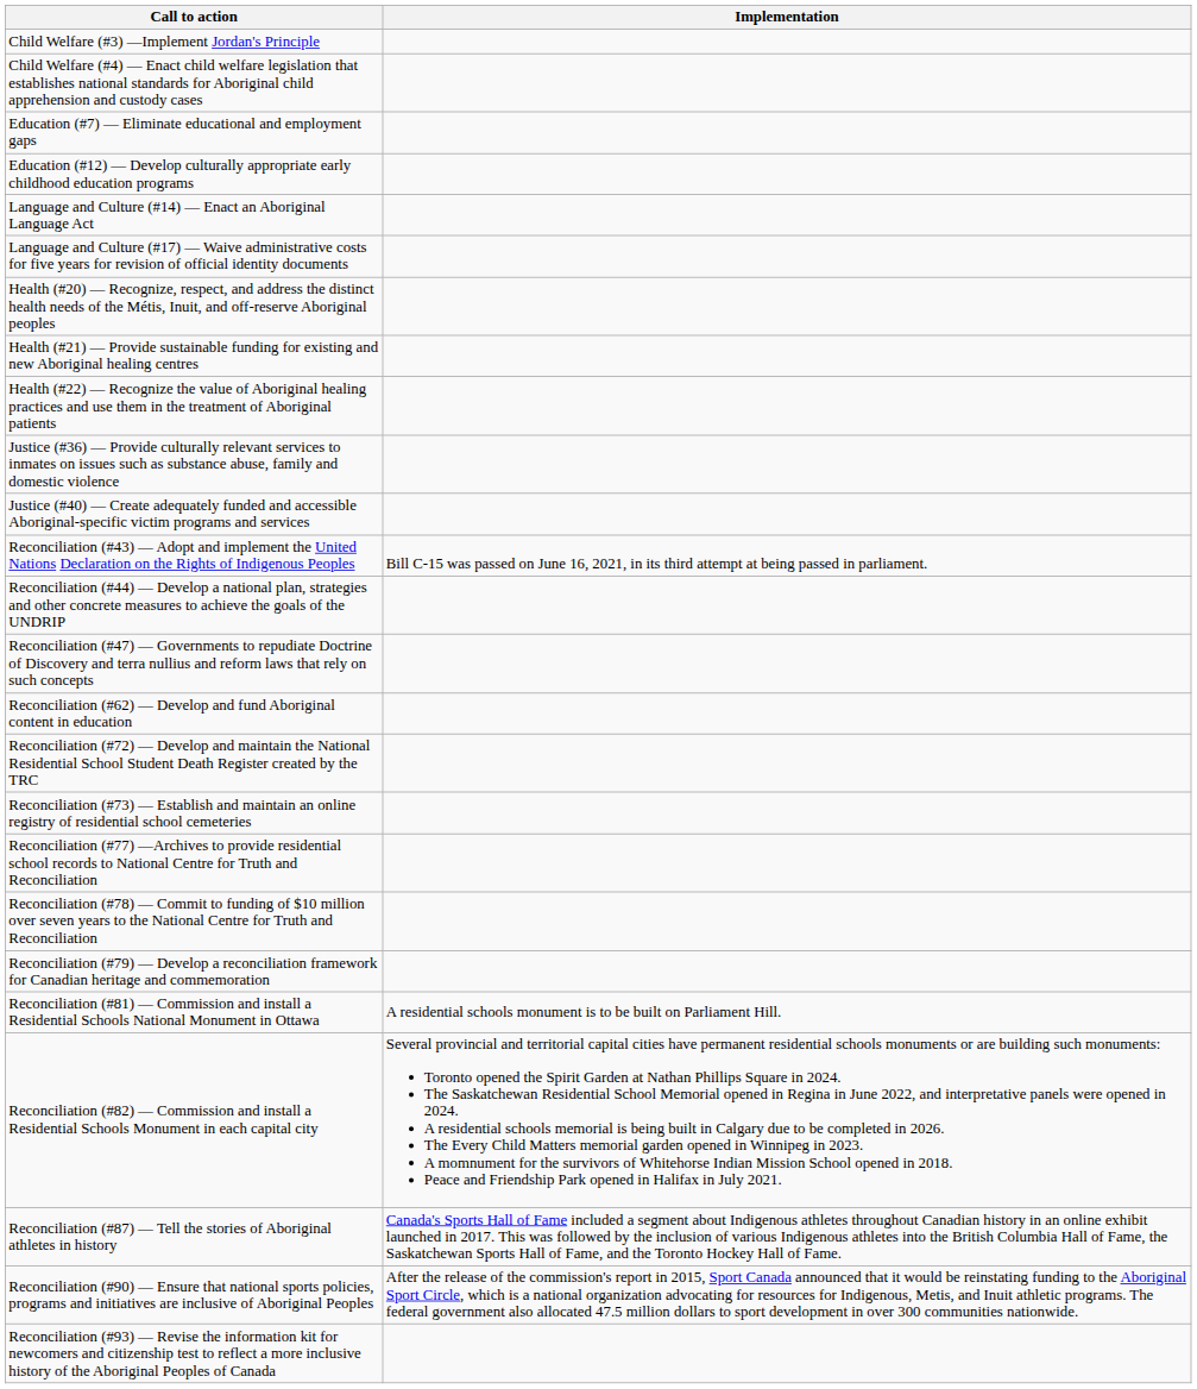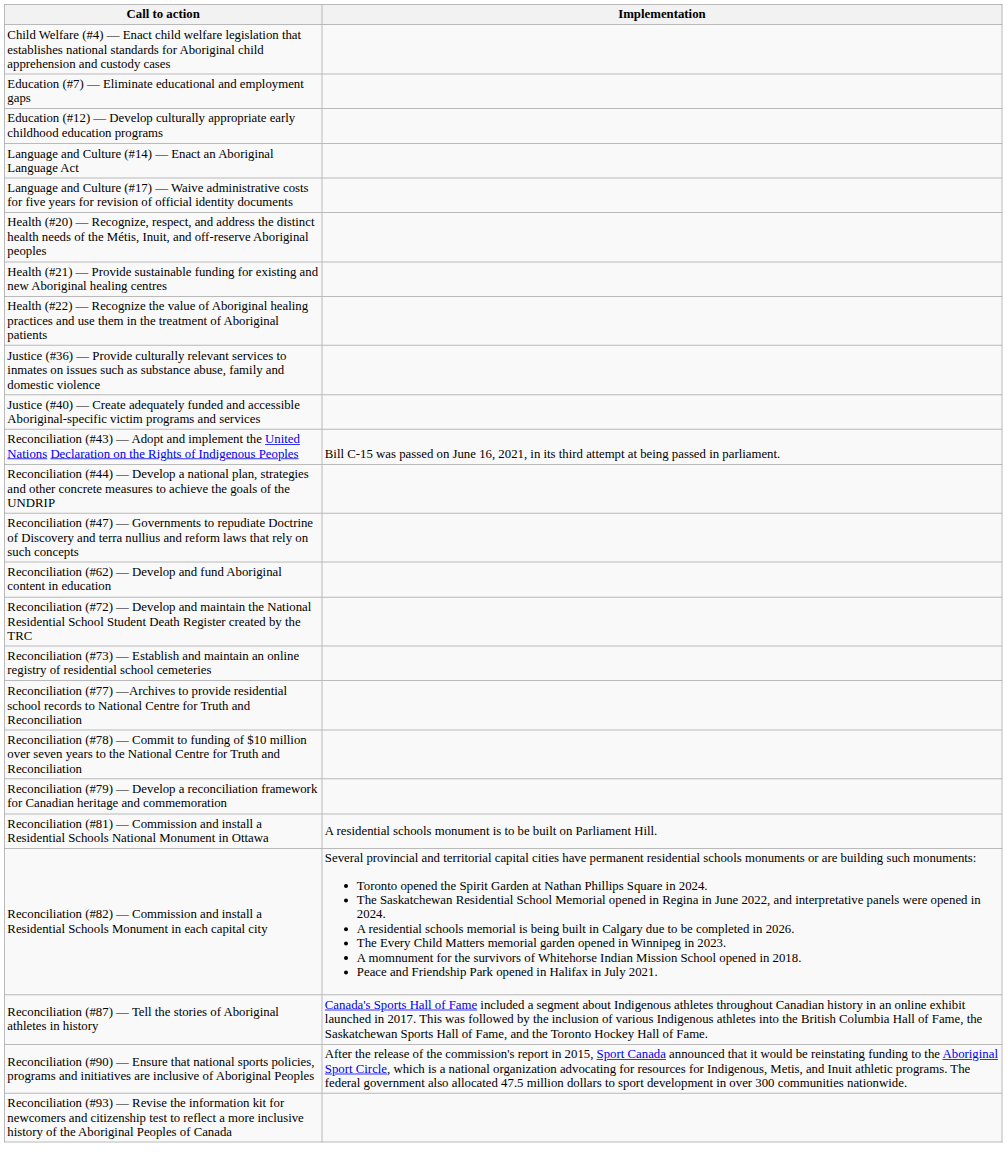- row: Child Welfare (#3) —Implement Jordan's Principle
